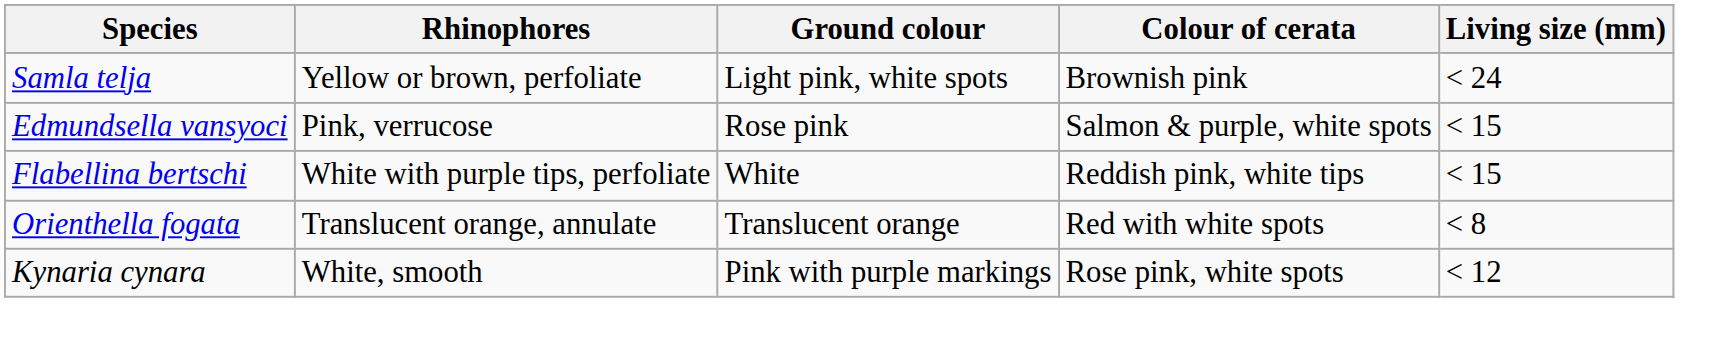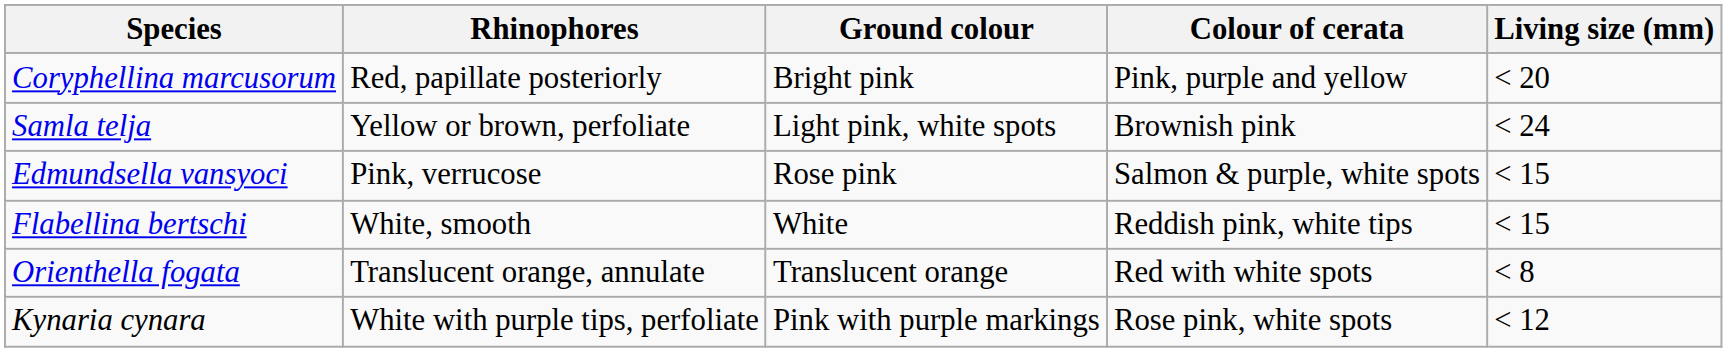+ row: Coryphellina marcusorum | Red, papillate posteriorly | Bright pink | Pink, purple and yellow | < 20
Flabellina bertschi | Rhinophores: White with purple tips, perfoliate -> White, smooth
Kynaria cynara | Rhinophores: White, smooth -> White with purple tips, perfoliate
